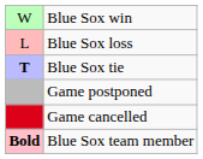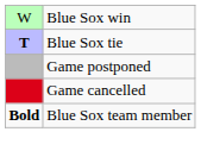- row: L | Blue Sox loss
Blue Sox team member | column 1: pink background -> no background
